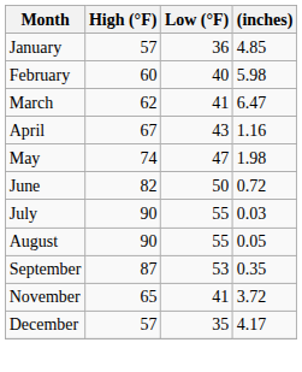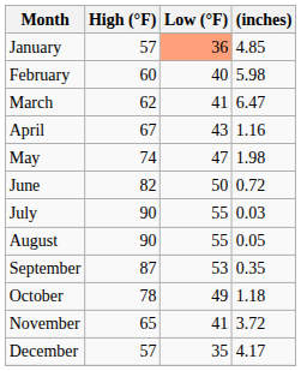January | Low (°F): no background -> lightsalmon background
+ row: October | 78 | 49 | 1.18
